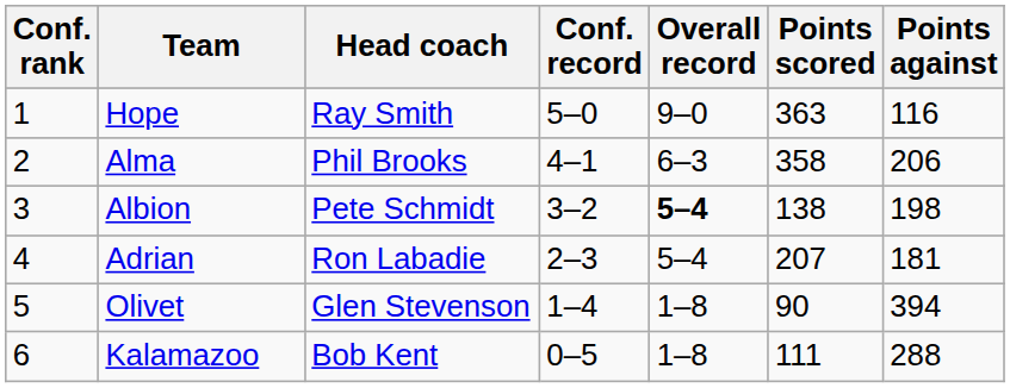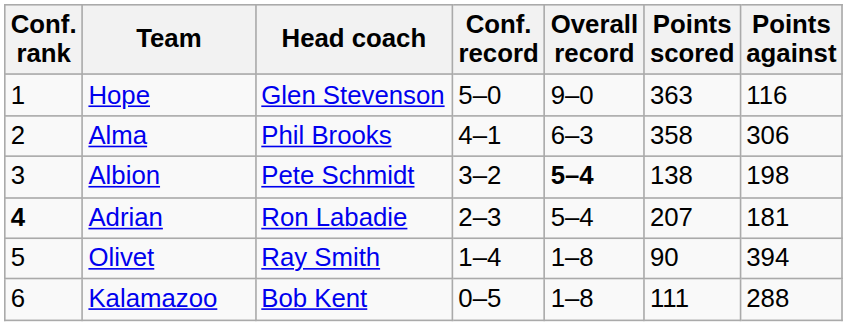Hope | Head coach: Ray Smith -> Glen Stevenson
Alma | Points against: 206 -> 306
Adrian | Conf. rank: normal -> bold
Olivet | Head coach: Glen Stevenson -> Ray Smith
